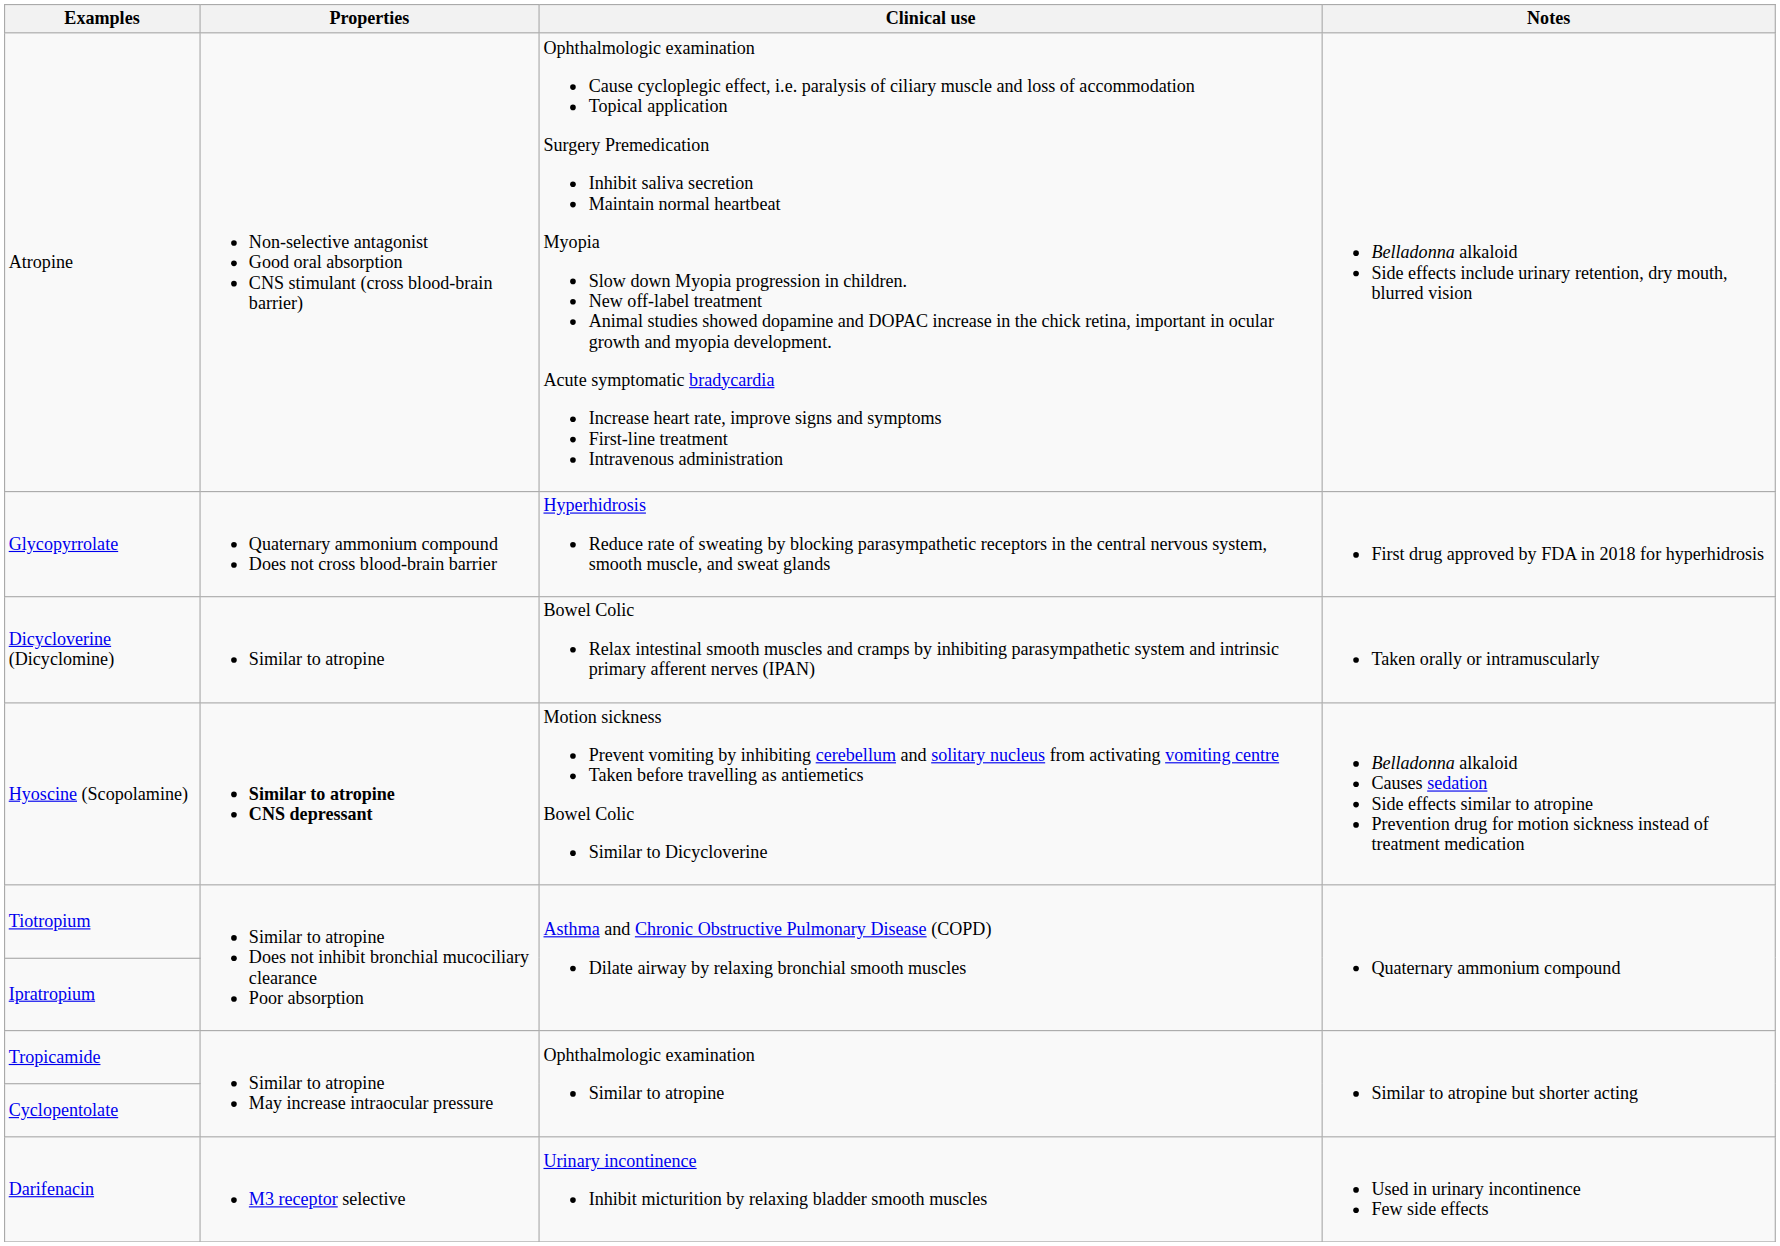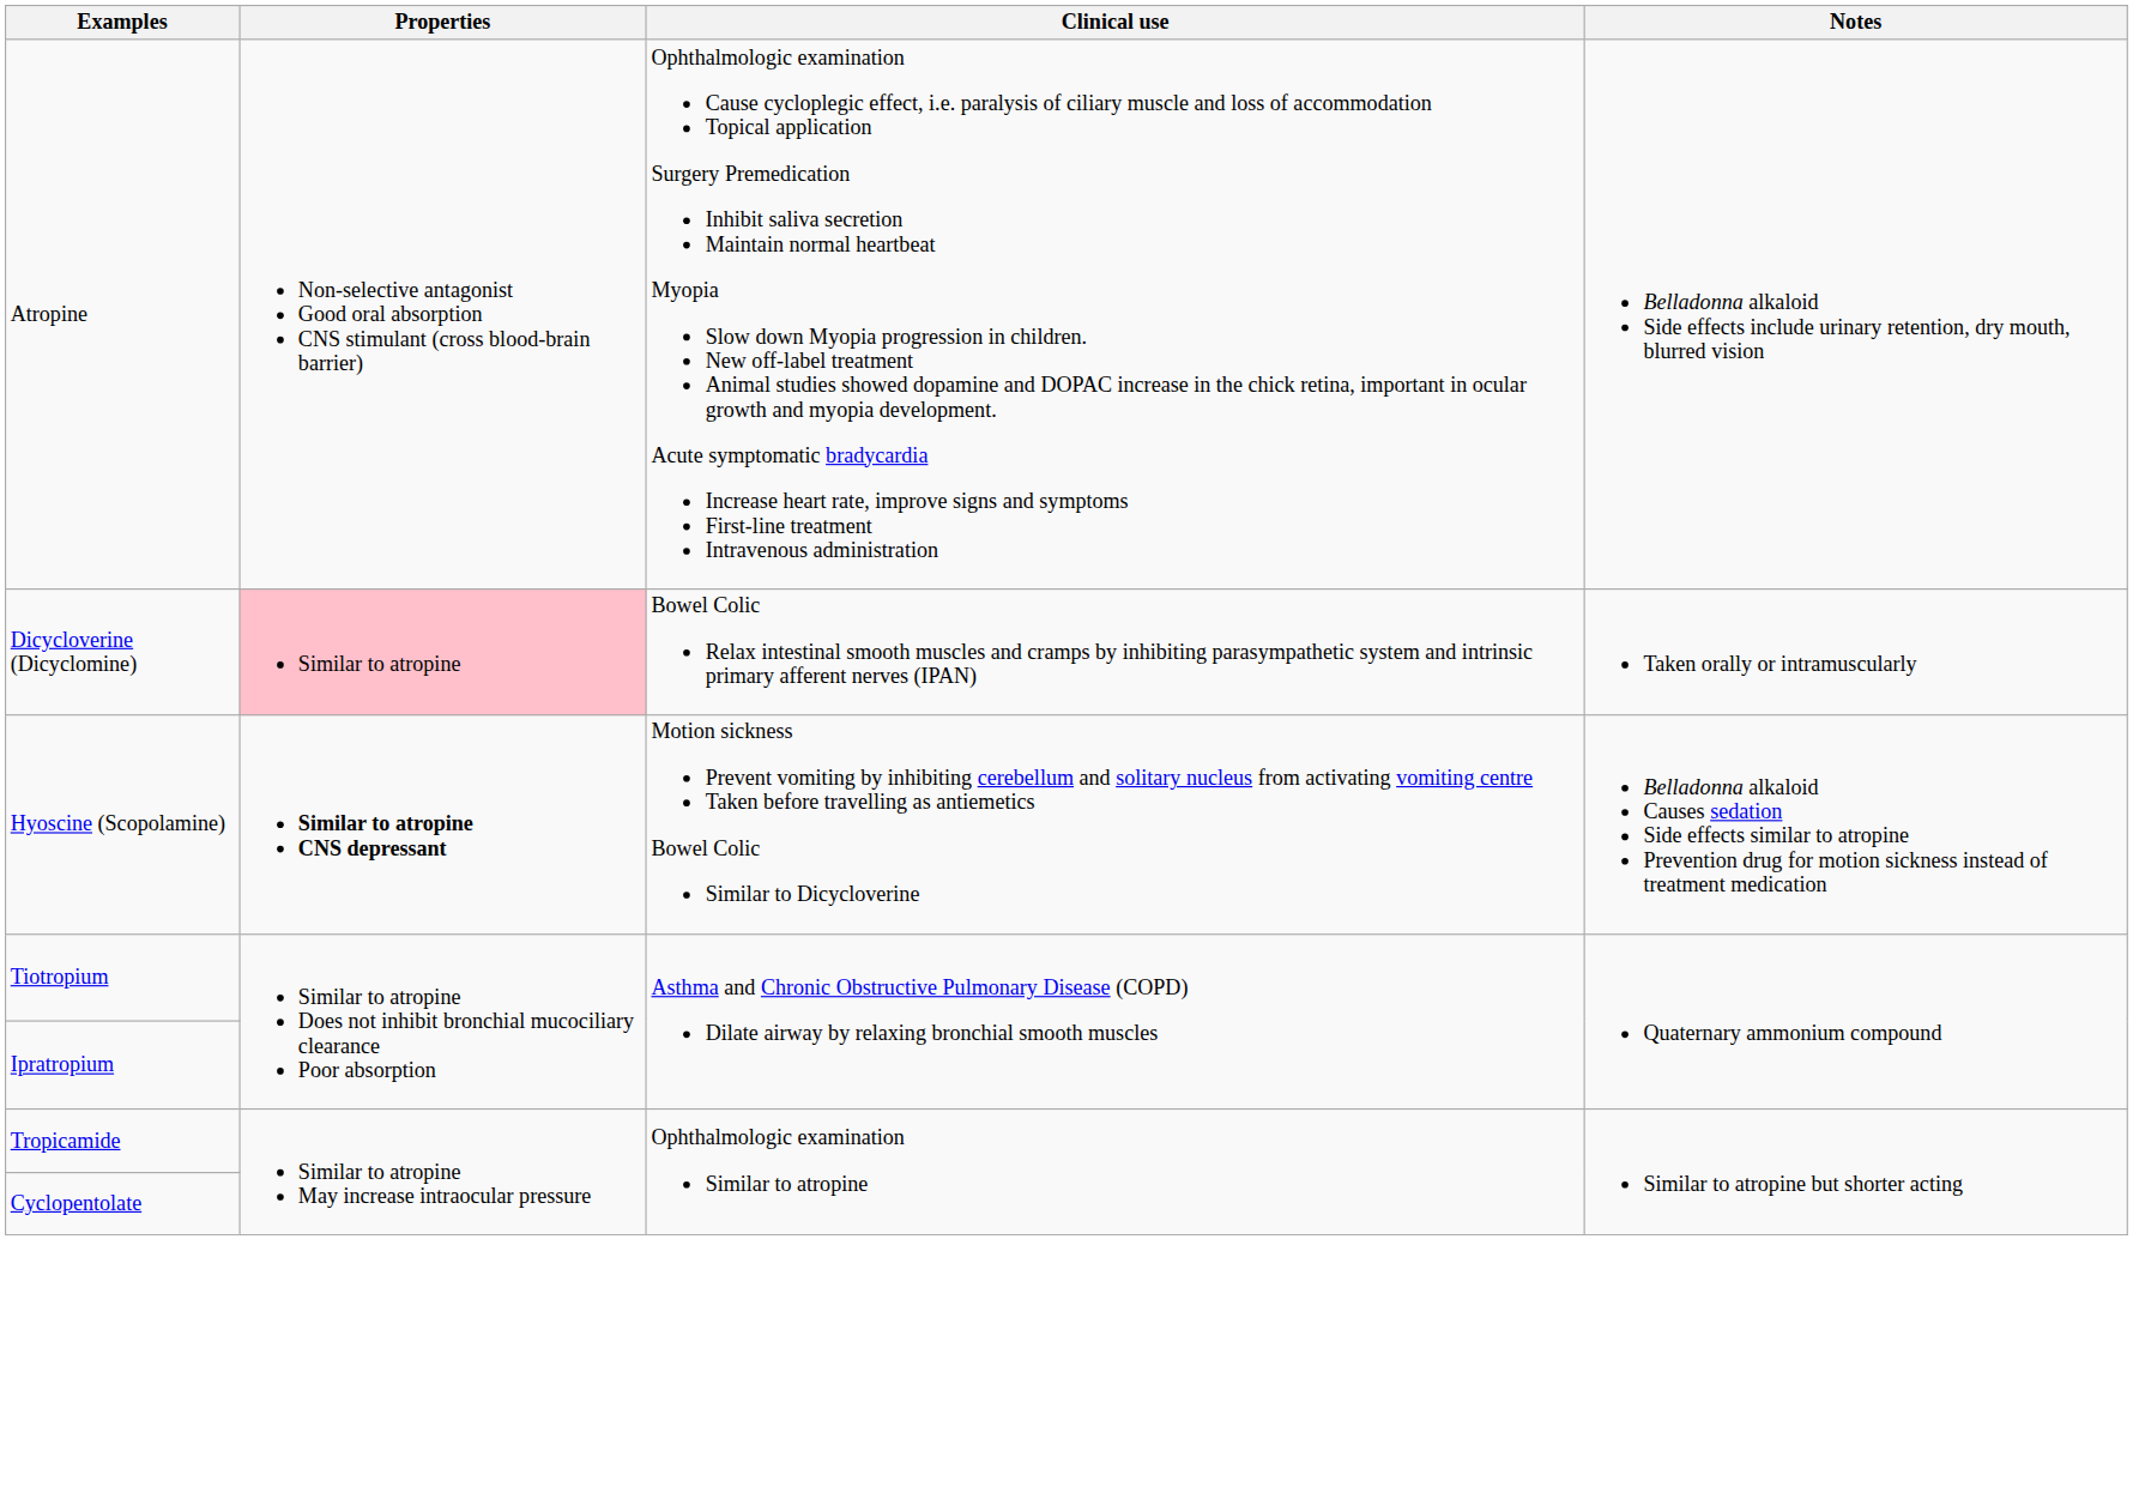- row: Glycopyrrolate | Quaternary ammonium compound Does not cross blood-brain barrier | Hyperhidrosis Reduce rate of sweating by blocking parasympathetic receptors in the central nervous system, smooth muscle, and sweat glands | First drug approved by FDA in 2018 for hyperhidrosis
Dicycloverine (Dicyclomine) | Properties: no background -> pink background
- row: Darifenacin | M3 receptor selective | Urinary incontinence Inhibit micturition by relaxing bladder smooth muscles | Used in urinary incontinence Few side effects
